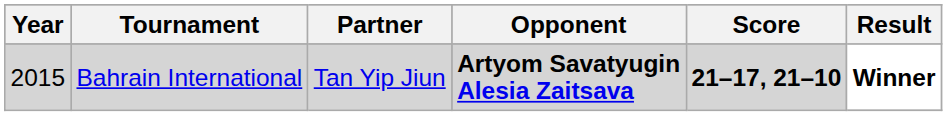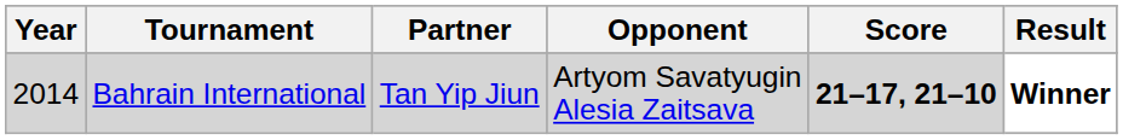Bahrain International | Year: 2015 -> 2014
Bahrain International | Opponent: bold -> normal
